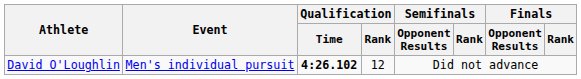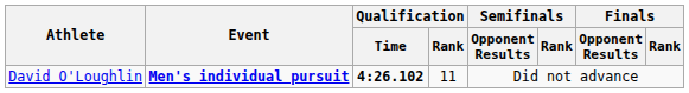David O'Loughlin | Event: normal -> bold
David O'Loughlin | Qualification / Rank: 12 -> 11
